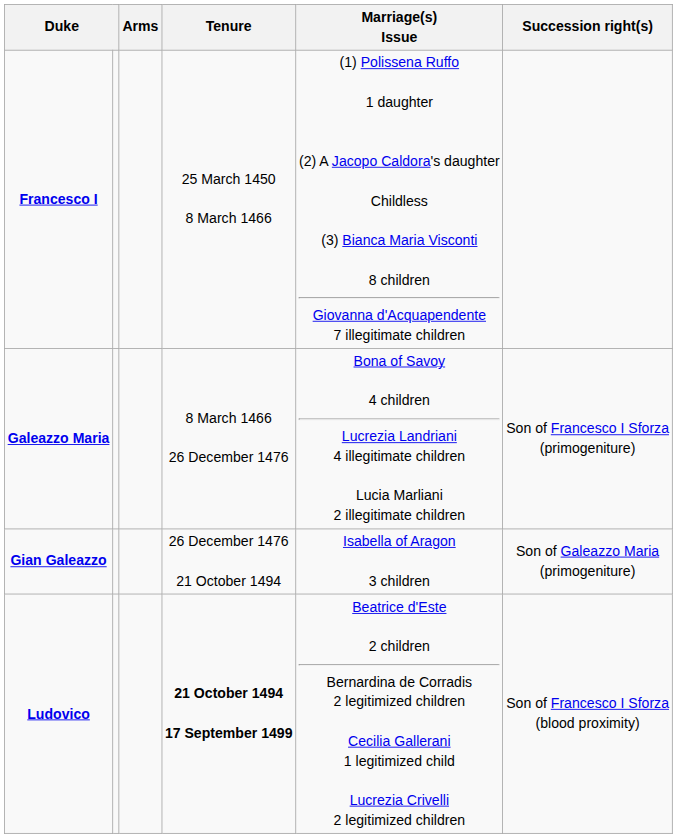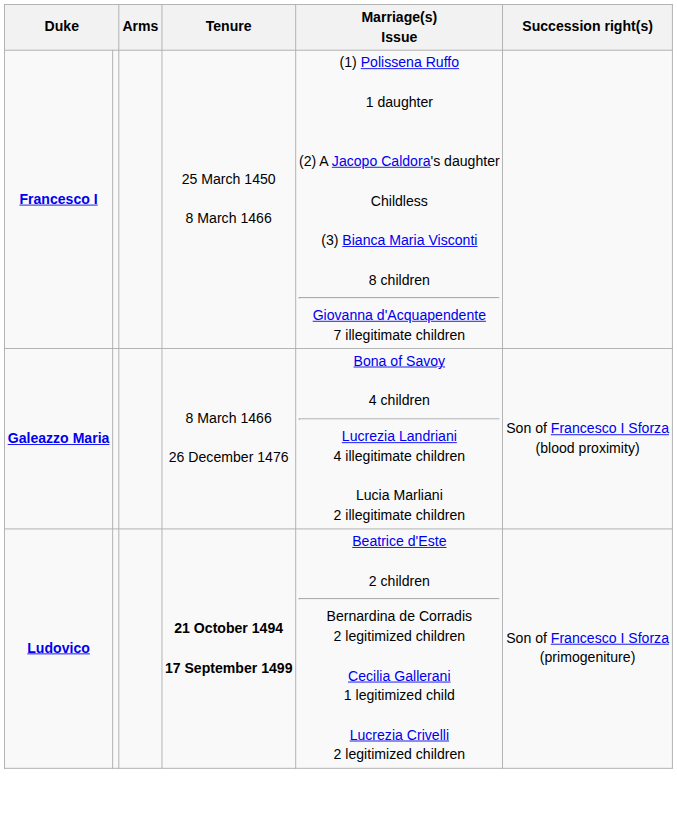Galeazzo Maria | Succession right(s): Son of Francesco I Sforza (primogeniture) -> Son of Francesco I Sforza (blood proximity)
- row: Gian Galeazzo | 26 December 1476 21 October 1494 | Isabella of Aragon 3 children | Son of Galeazzo Maria (primogeniture)
Ludovico | Succession right(s): Son of Francesco I Sforza (blood proximity) -> Son of Francesco I Sforza (primogeniture)
